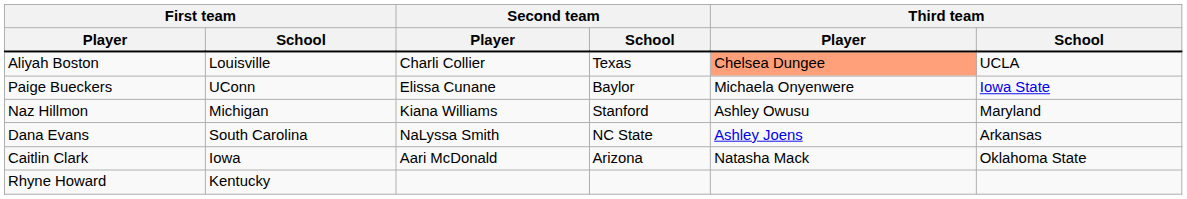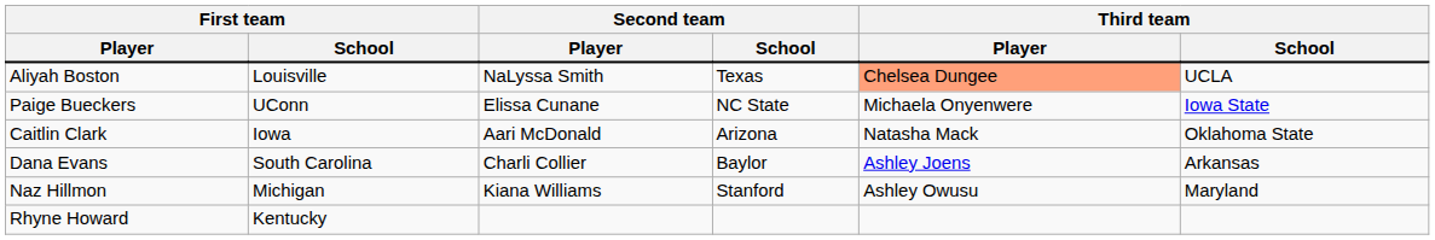Aliyah Boston | Second team / Player: Charli Collier -> NaLyssa Smith
Paige Bueckers | Second team / School: Baylor -> NC State
rows swapped: Caitlin Clark <-> Naz Hillmon
Dana Evans | Second team / Player: NaLyssa Smith -> Charli Collier
Dana Evans | Second team / School: NC State -> Baylor
